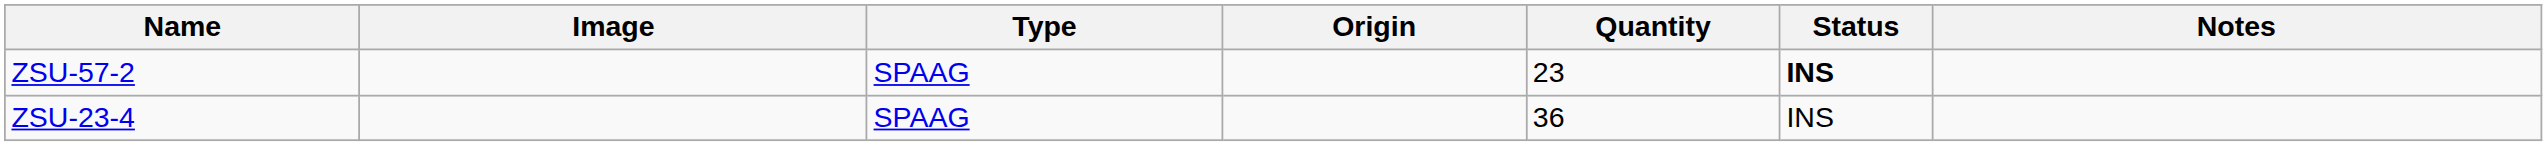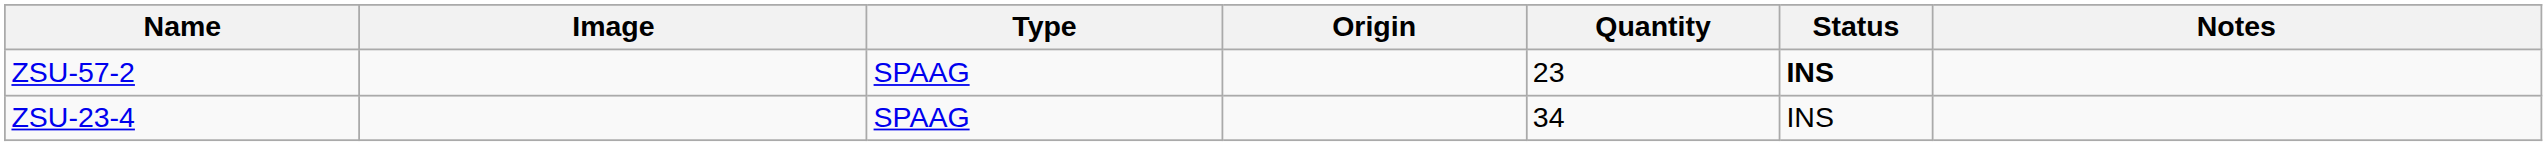ZSU-23-4 | Quantity: 36 -> 34
